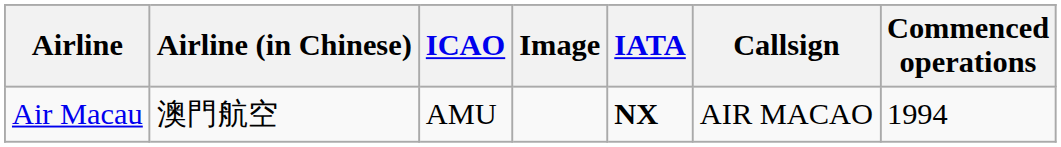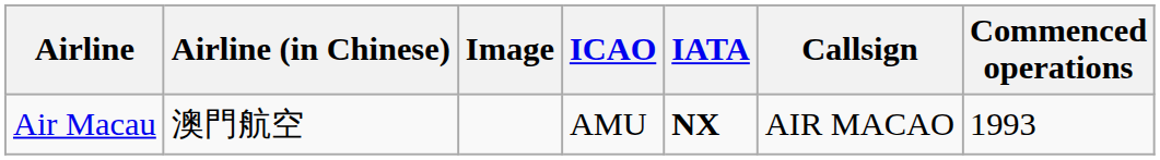columns swapped: Image <-> ICAO
Air Macau | Commenced operations: 1994 -> 1993
